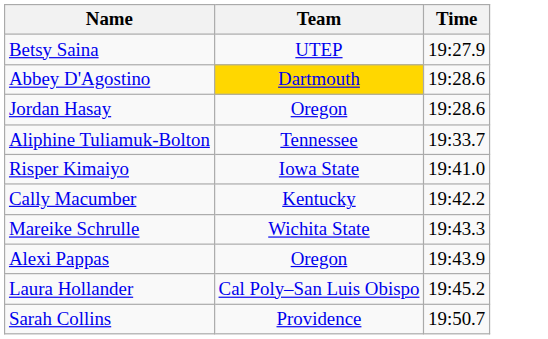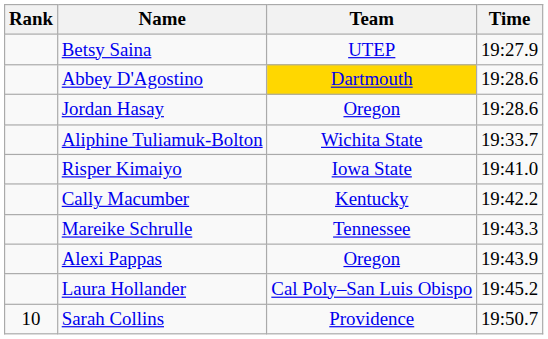+ column: Rank | 10
Aliphine Tuliamuk-Bolton | Team: Tennessee -> Wichita State
Mareike Schrulle | Team: Wichita State -> Tennessee
